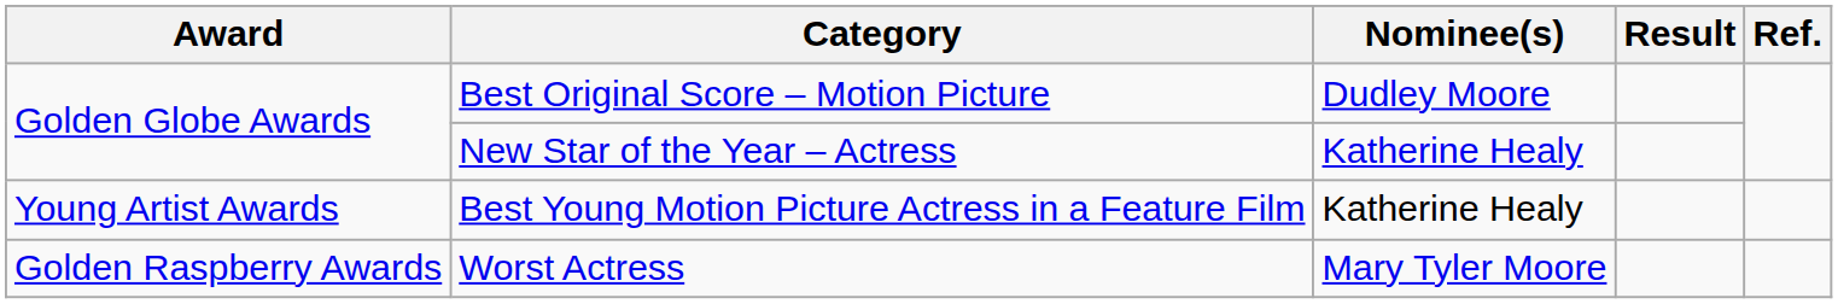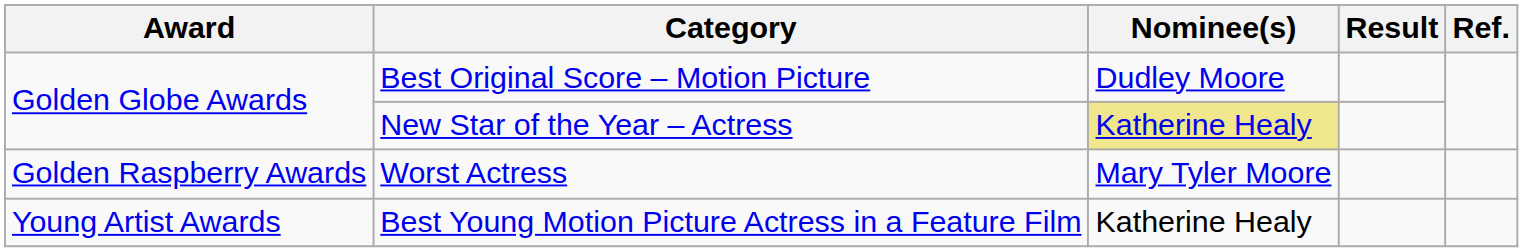New Star of the Year – Actress | Nominee(s): no background -> khaki background
rows swapped: Worst Actress <-> Best Young Motion Picture Actress in a Feature Film
